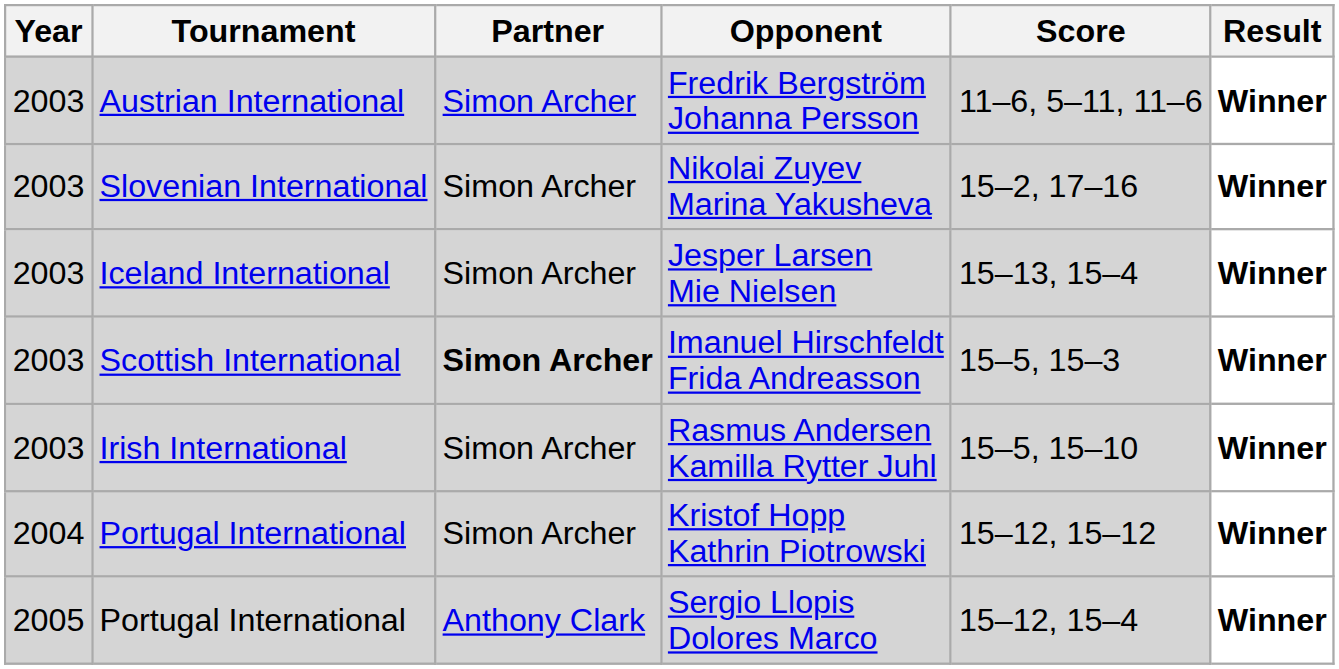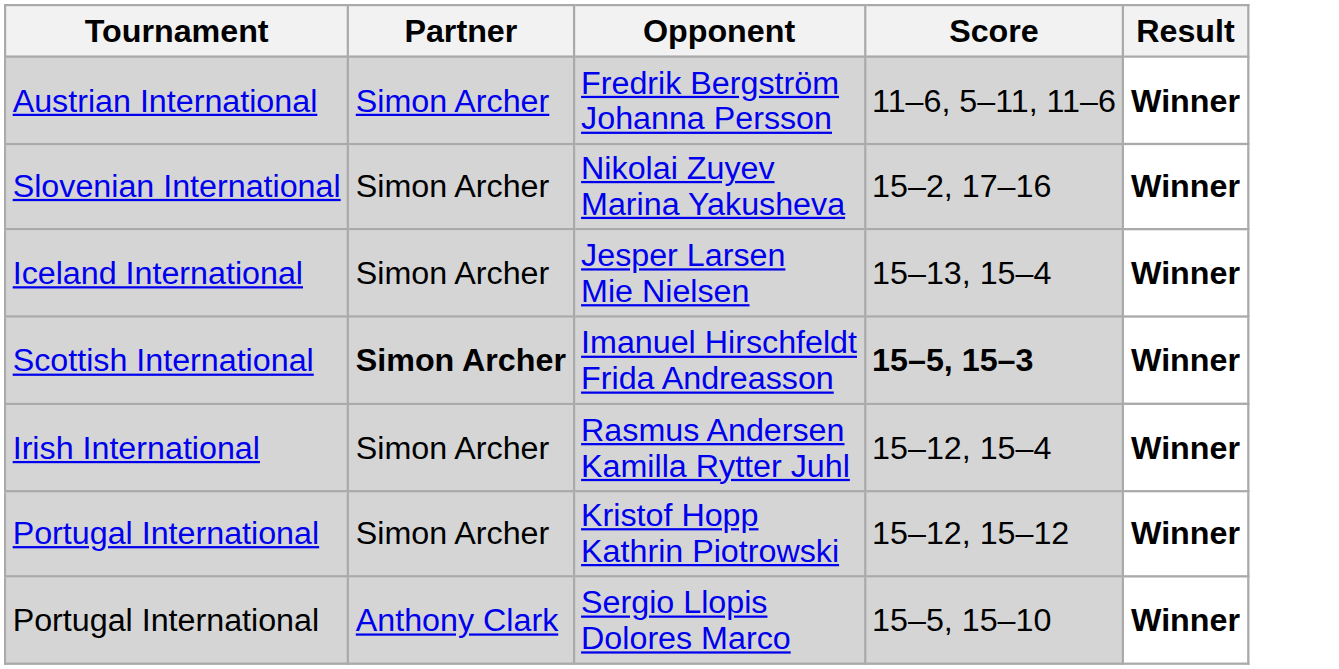- column: Year | 2003 | 2003 | 2003 | 2003 | 2003 | 2004 | 2005
Imanuel Hirschfeldt Frida Andreasson | Score: normal -> bold
Rasmus Andersen Kamilla Rytter Juhl | Score: 15–5, 15–10 -> 15–12, 15–4
Sergio Llopis Dolores Marco | Score: 15–12, 15–4 -> 15–5, 15–10
